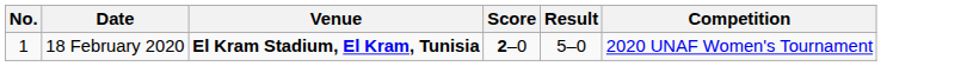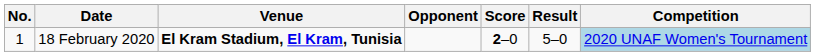+ column: Opponent
18 February 2020 | Competition: no background -> lightblue background
